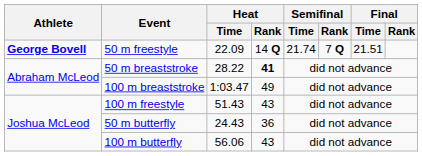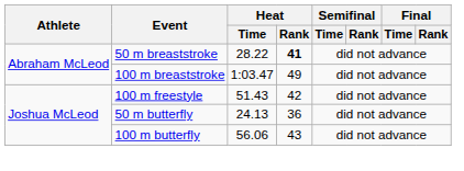- row: George Bovell | 50 m freestyle | 22.09 | 14 Q | 21.74 | 7 Q | 21.51
100 m freestyle | Heat / Rank: 43 -> 42
50 m butterfly | Heat / Time: 24.43 -> 24.13
